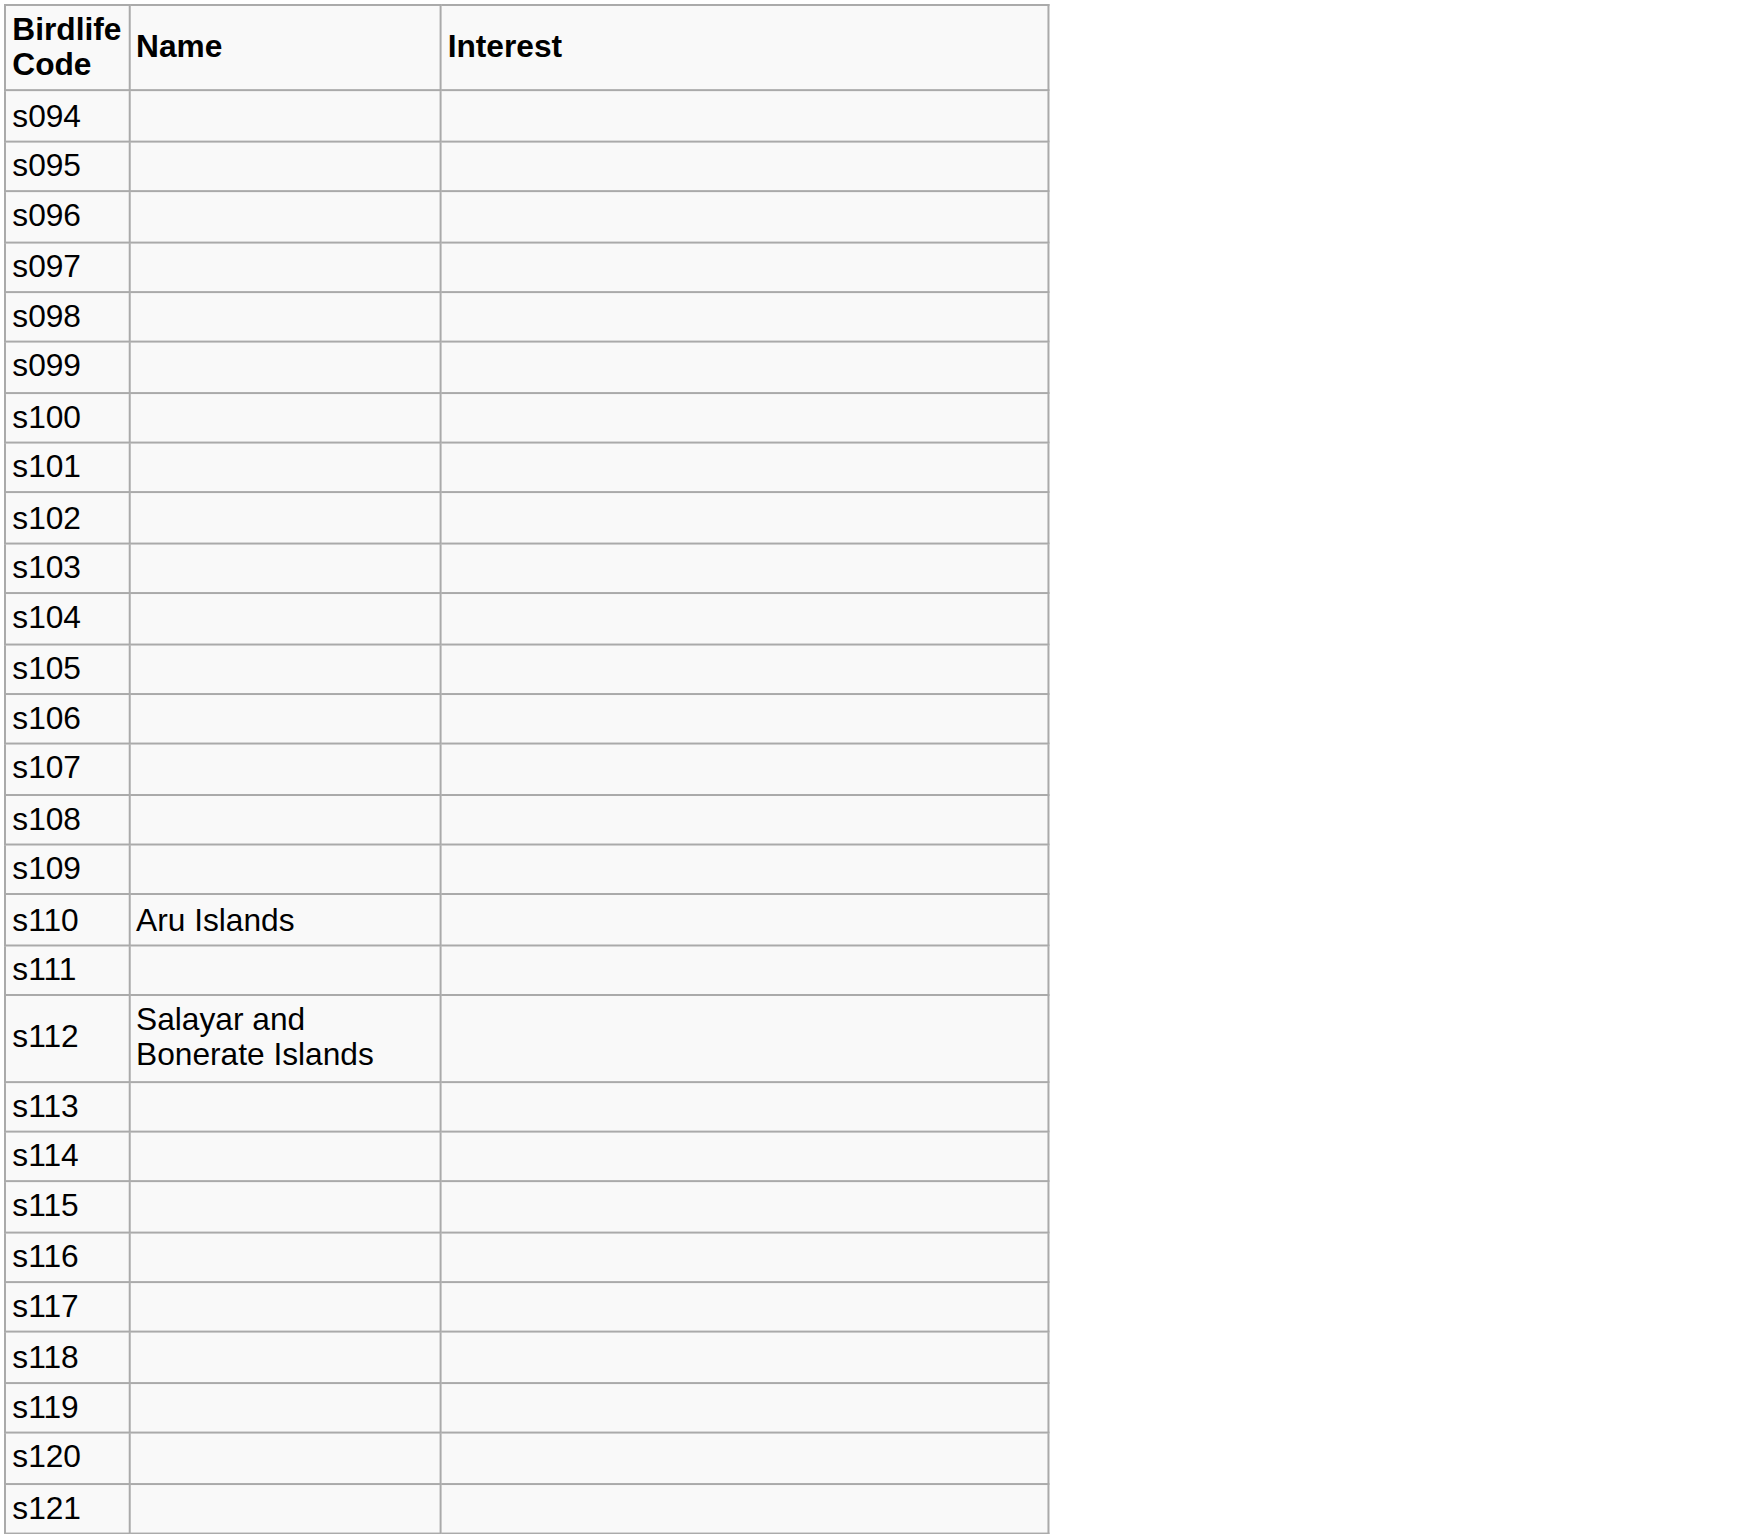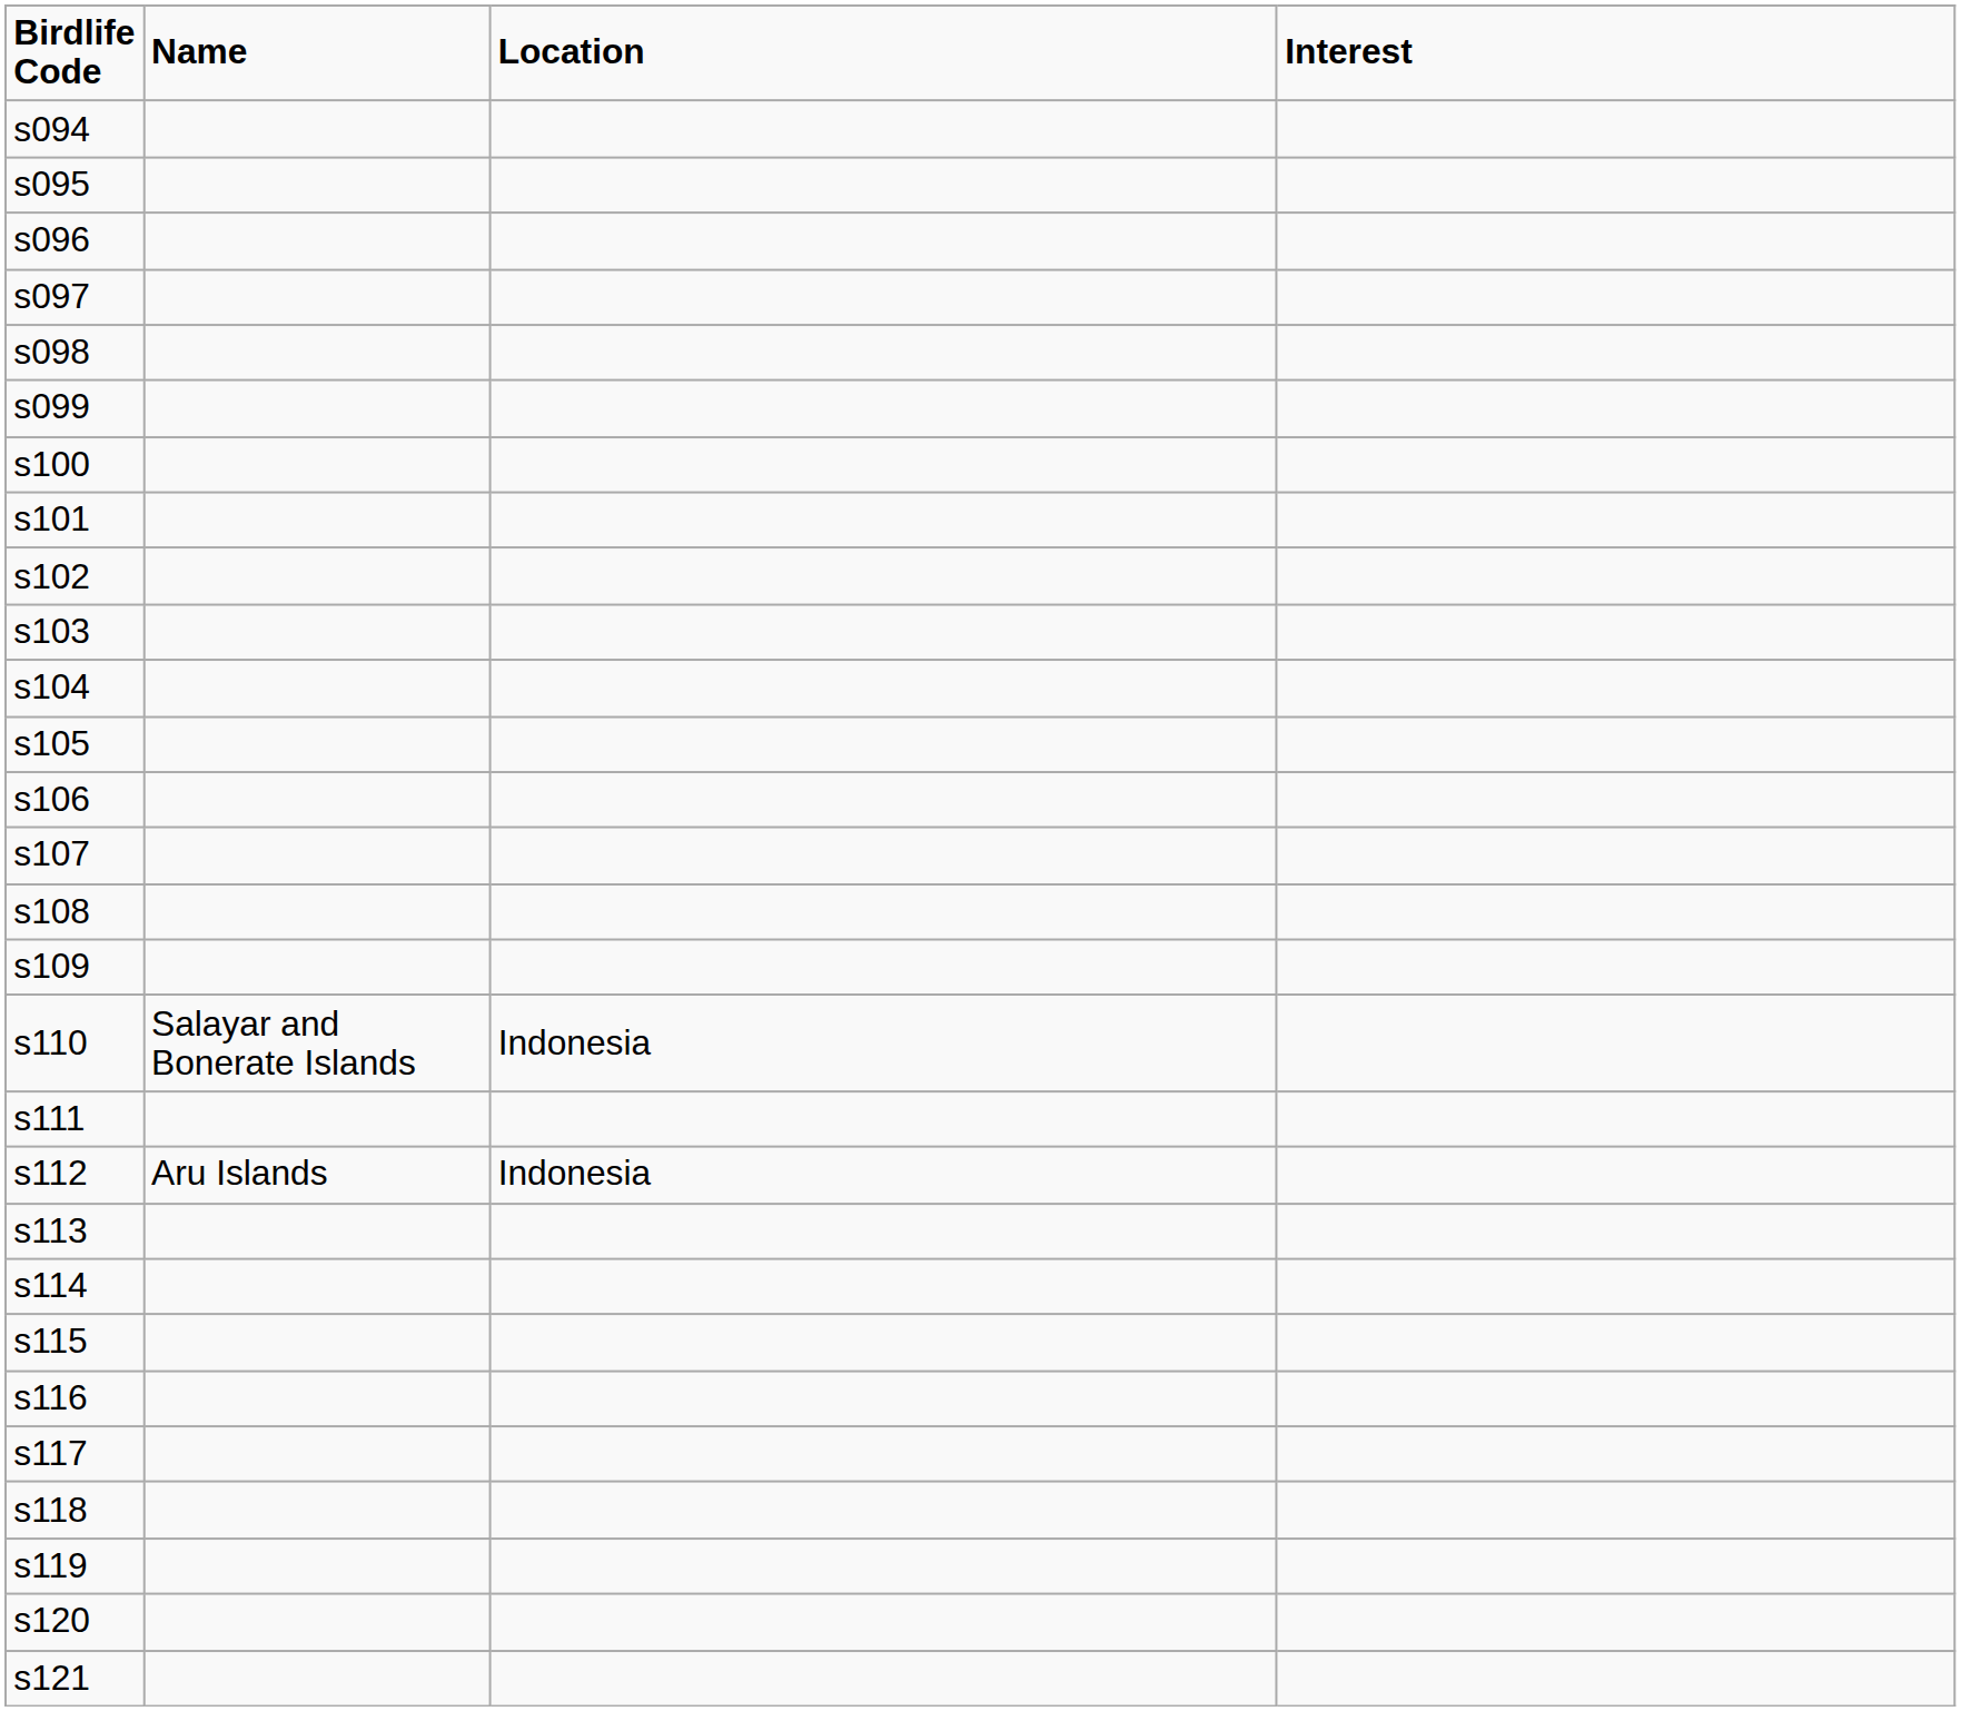+ column: Location | Indonesia | Indonesia
s110 | Name: Aru Islands -> Salayar and Bonerate Islands
s112 | Name: Salayar and Bonerate Islands -> Aru Islands
